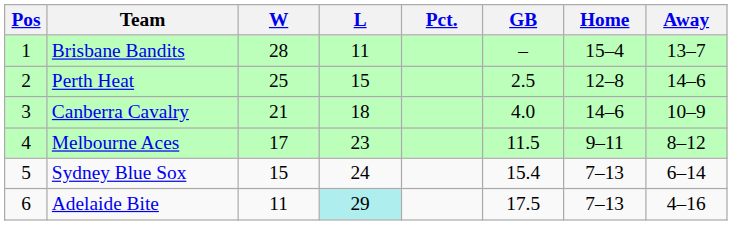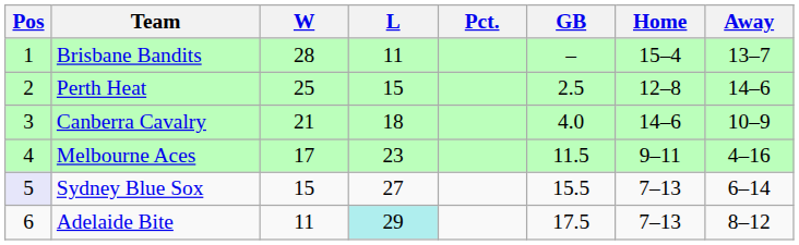Melbourne Aces | Away: 8–12 -> 4–16
Sydney Blue Sox | Pos: no background -> lavender background
Sydney Blue Sox | L: 24 -> 27
Sydney Blue Sox | GB: 15.4 -> 15.5
Adelaide Bite | Away: 4–16 -> 8–12
